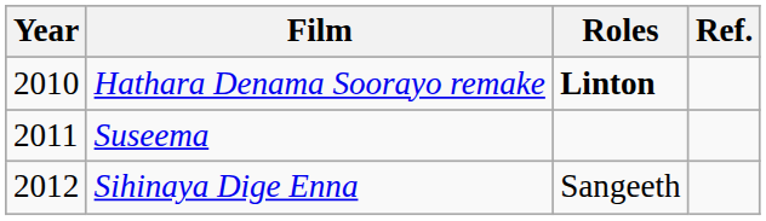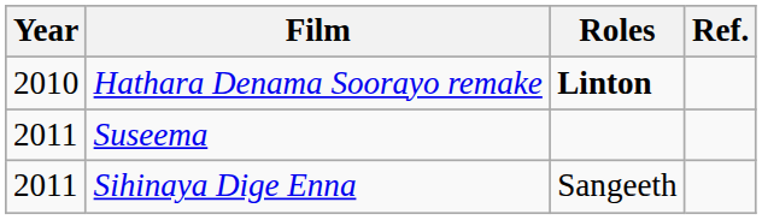Sihinaya Dige Enna | Year: 2012 -> 2011
